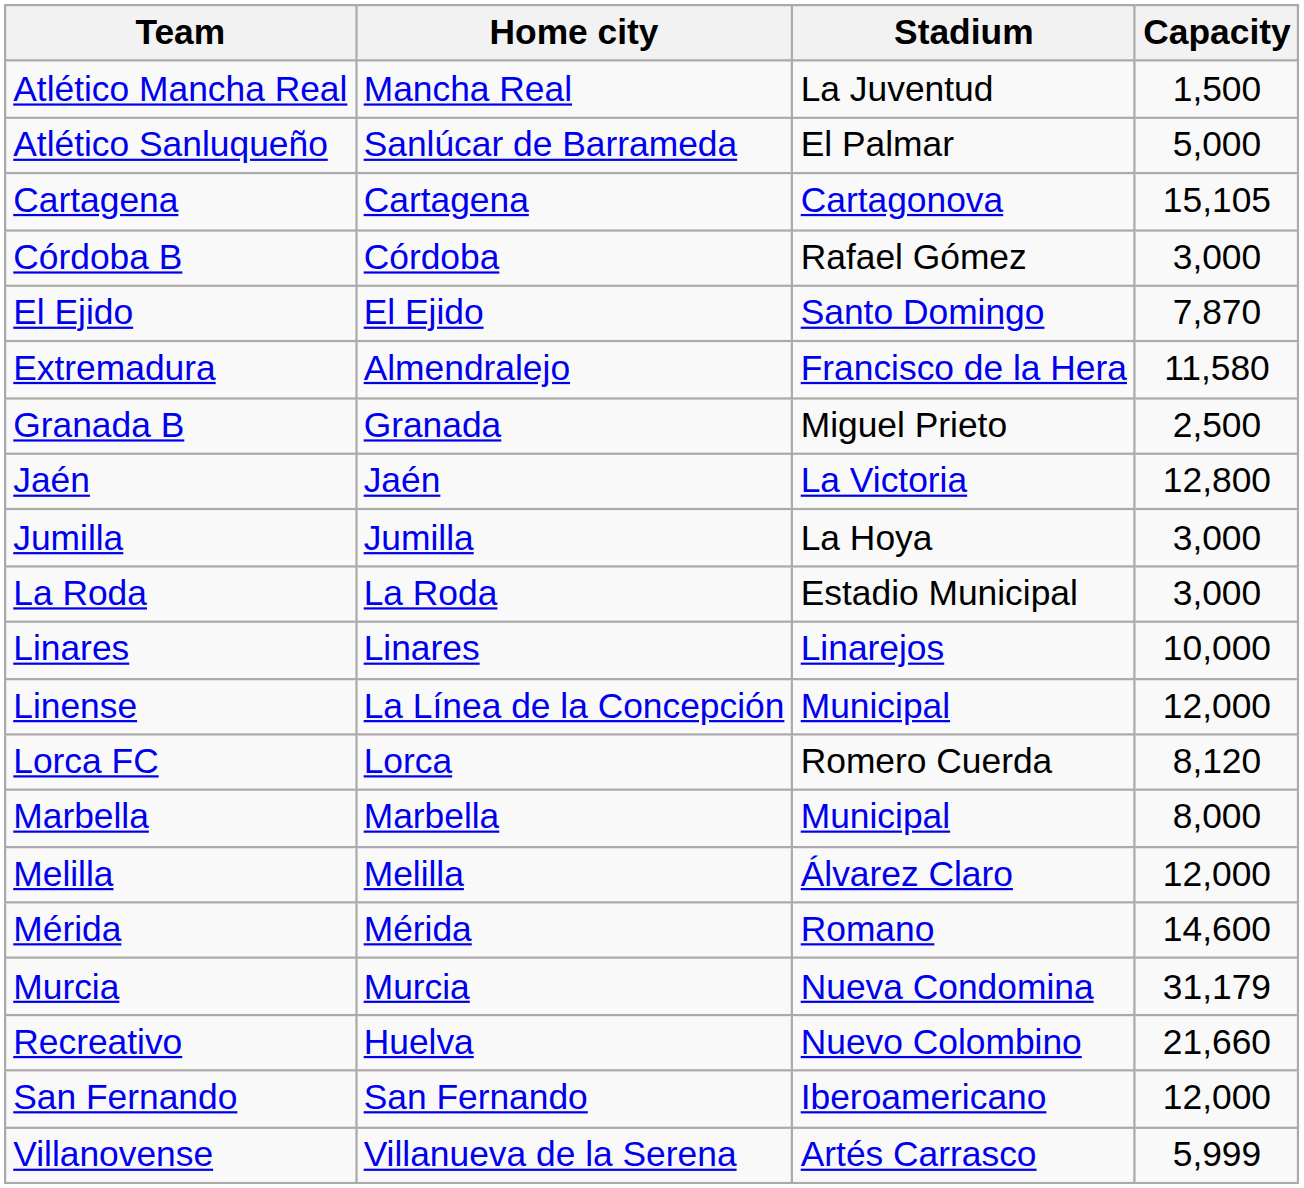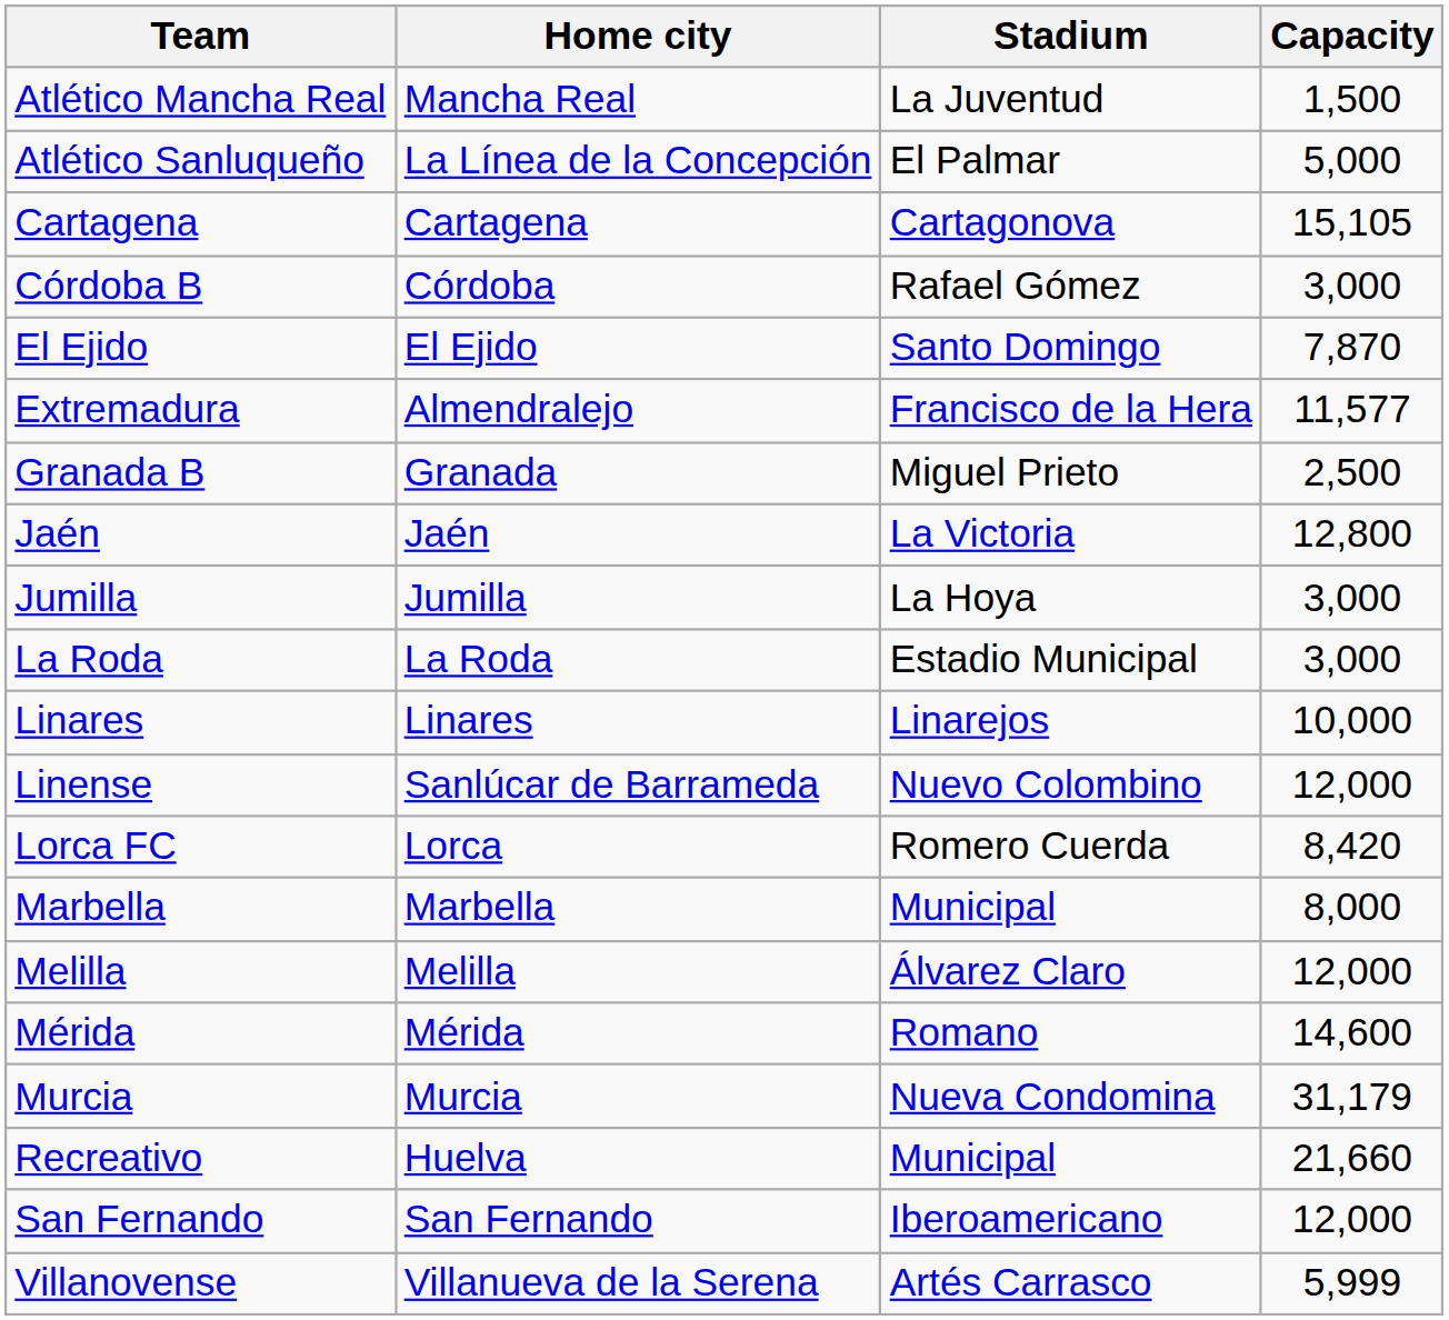Atlético Sanluqueño | Home city: Sanlúcar de Barrameda -> La Línea de la Concepción
Extremadura | Capacity: 11,580 -> 11,577
Linense | Home city: La Línea de la Concepción -> Sanlúcar de Barrameda
Linense | Stadium: Municipal -> Nuevo Colombino
Lorca FC | Capacity: 8,120 -> 8,420
Recreativo | Stadium: Nuevo Colombino -> Municipal
